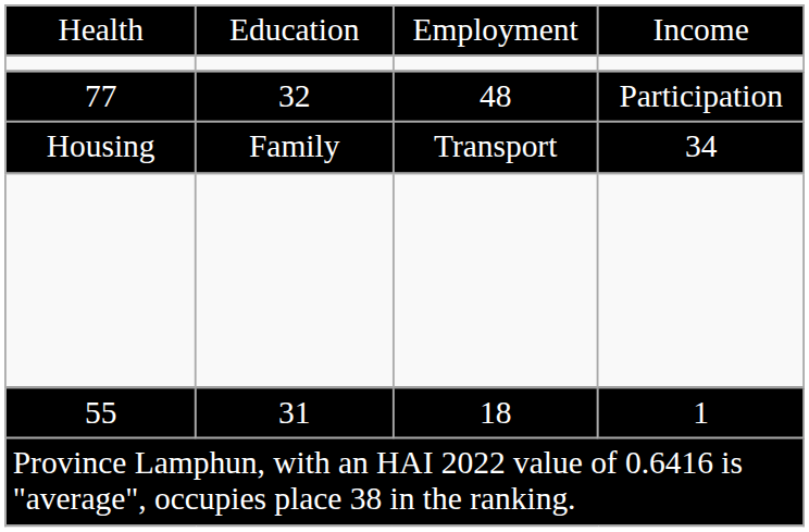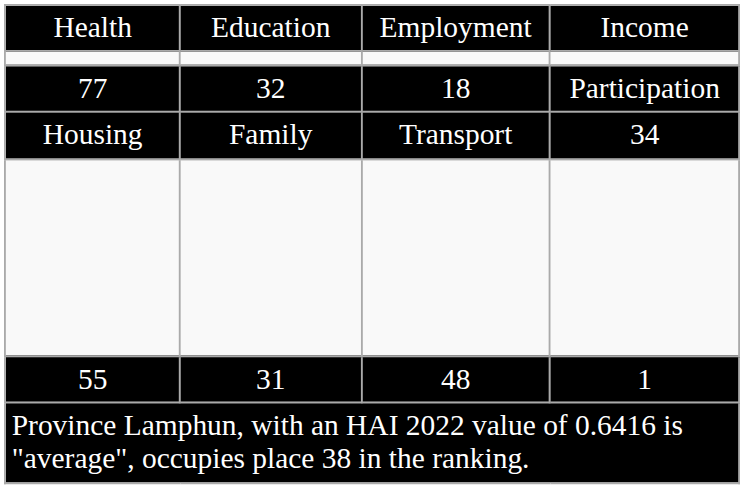77 | column 3: 48 -> 18
55 | column 3: 18 -> 48
